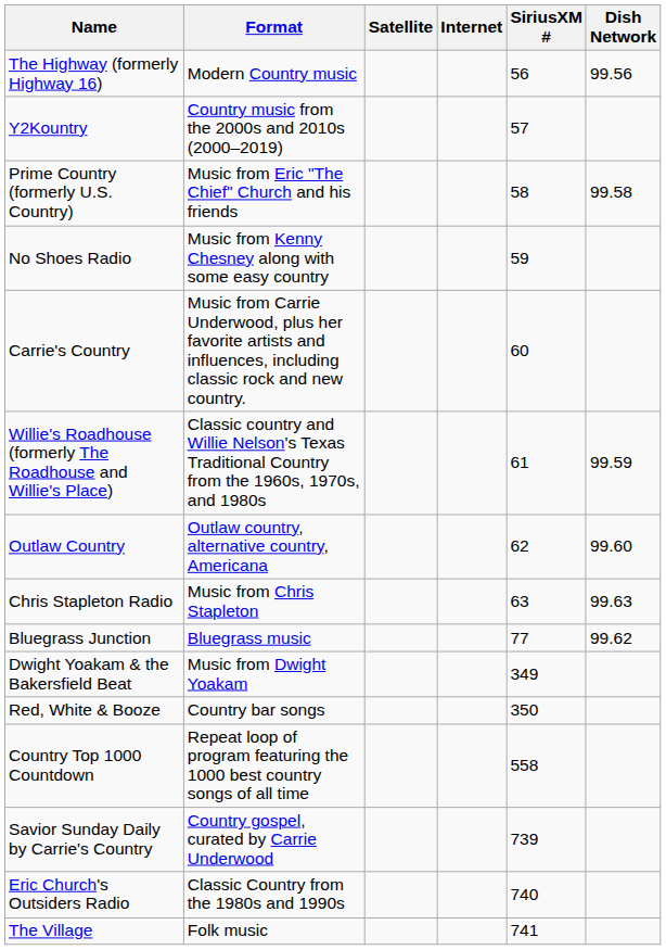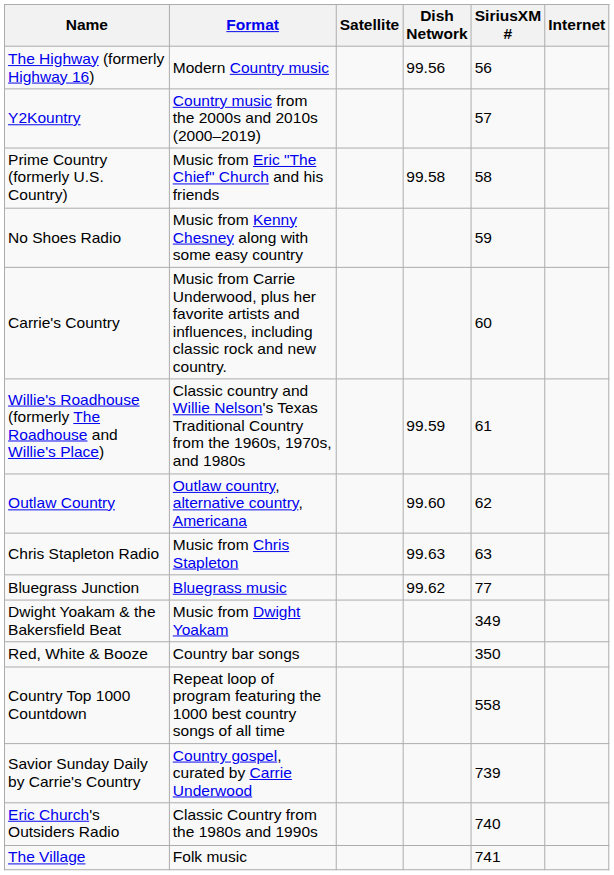columns swapped: Internet <-> Dish Network
